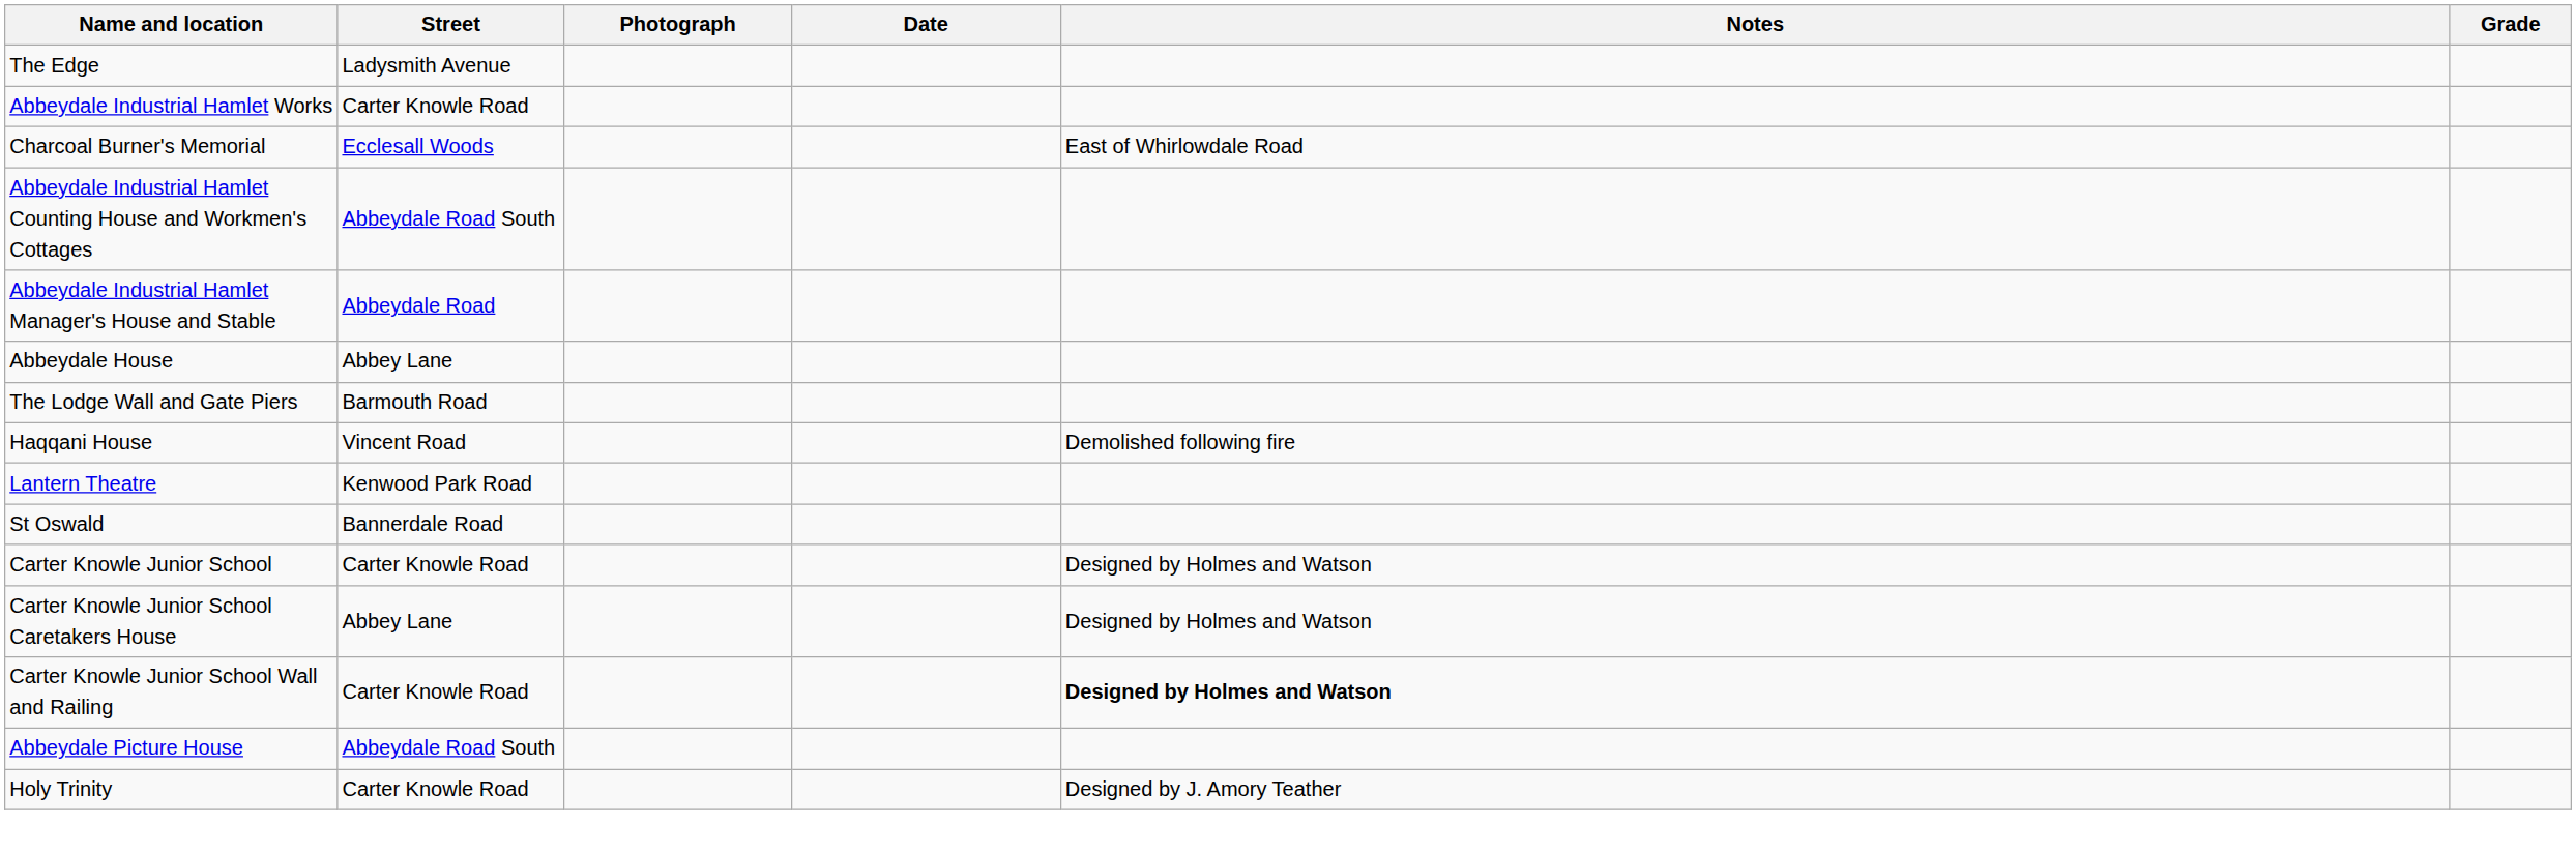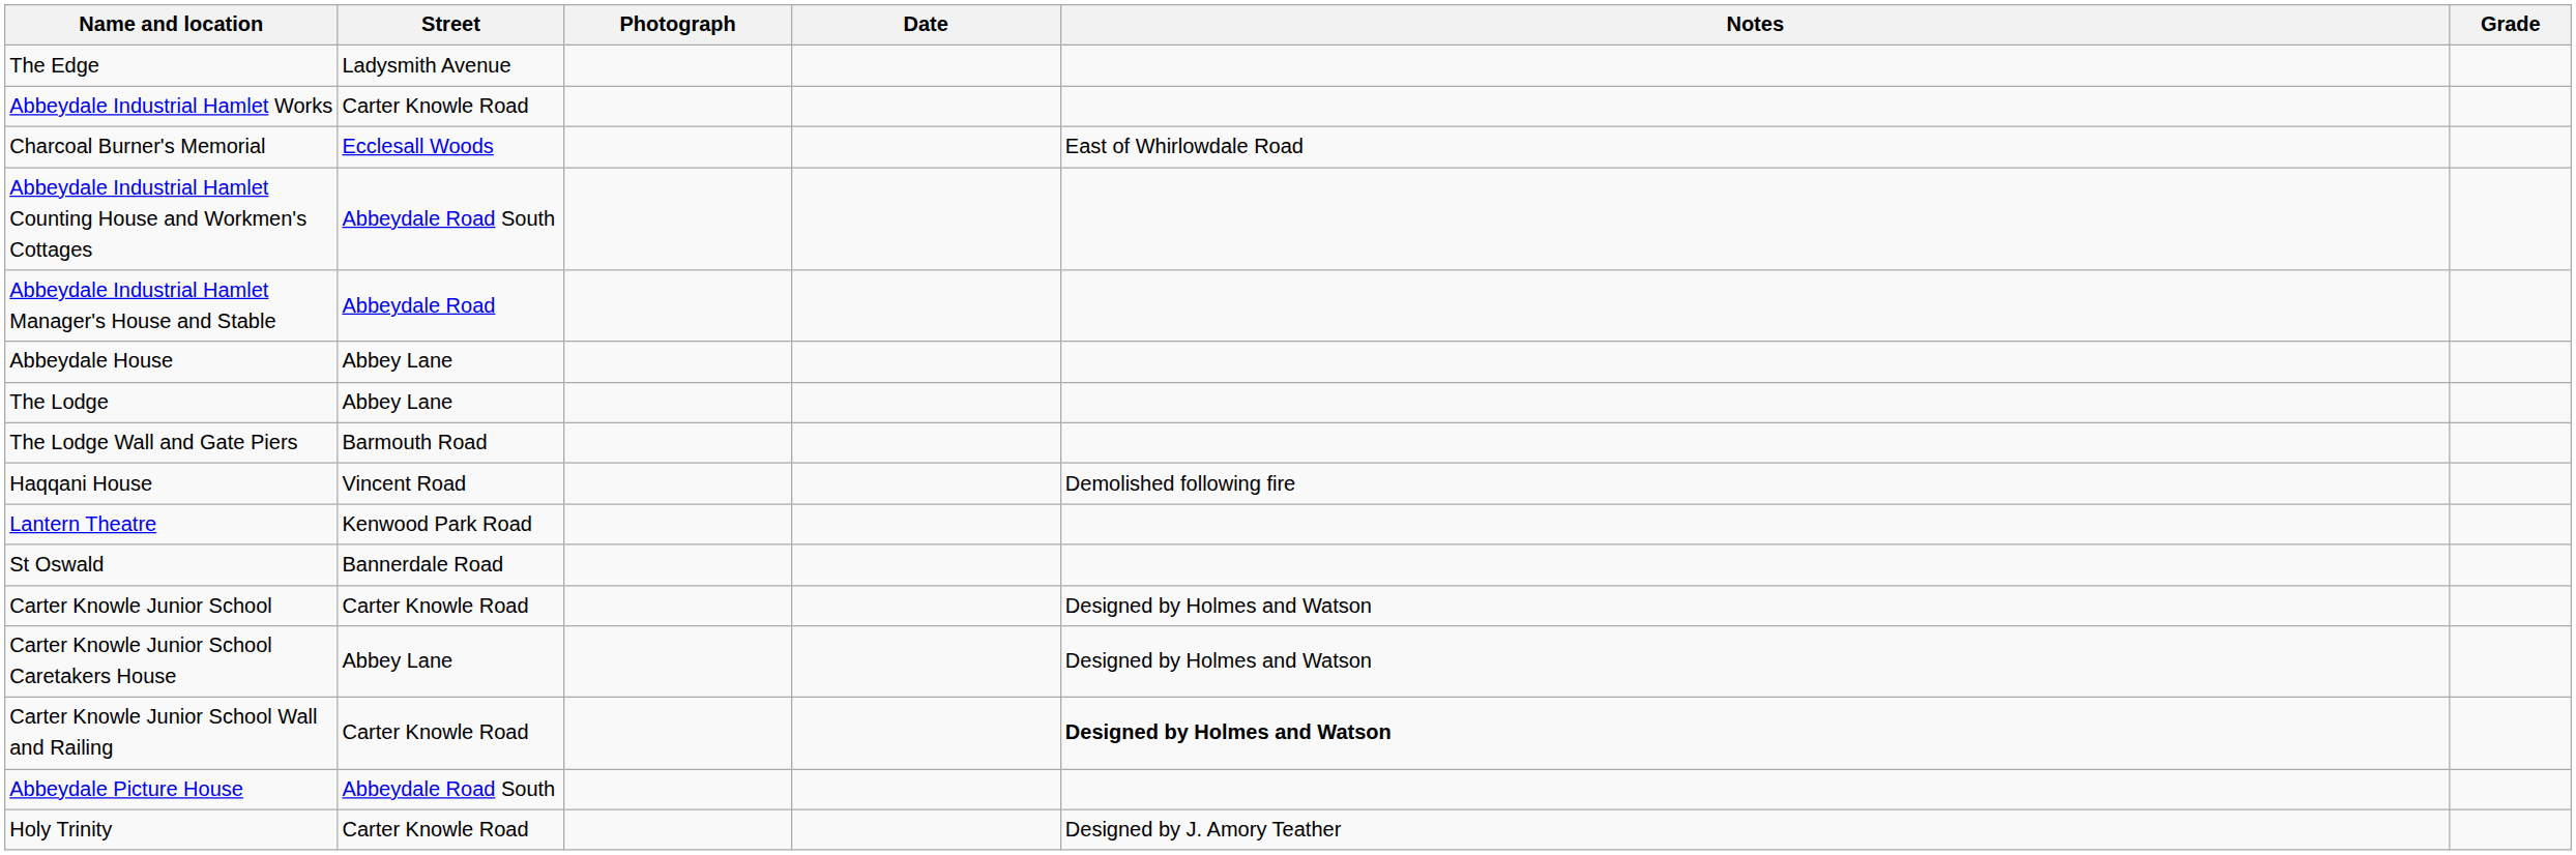+ row: The Lodge | Abbey Lane
